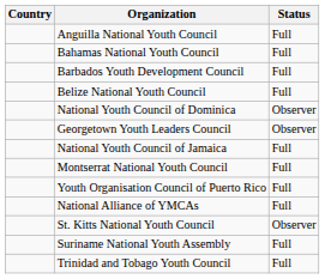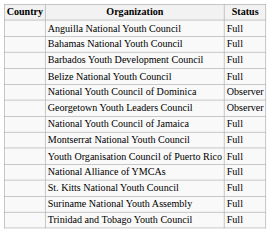St. Kitts National Youth Council | Status: Observer -> Full
